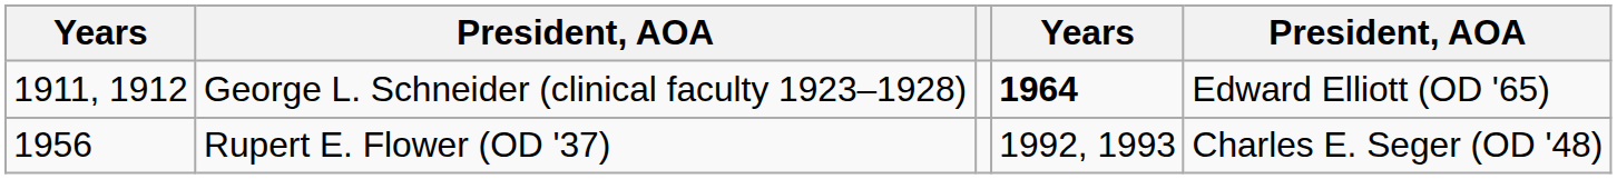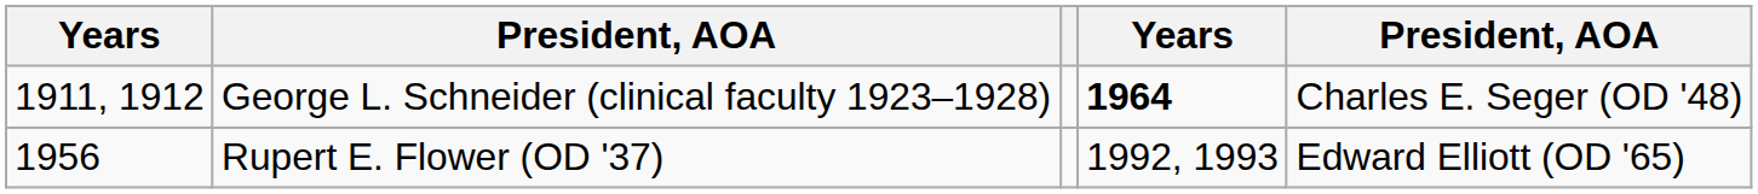George L. Schneider (clinical faculty 1923–1928) | column 5: Edward Elliott (OD '65) -> Charles E. Seger (OD '48)
Rupert E. Flower (OD '37) | column 5: Charles E. Seger (OD '48) -> Edward Elliott (OD '65)
